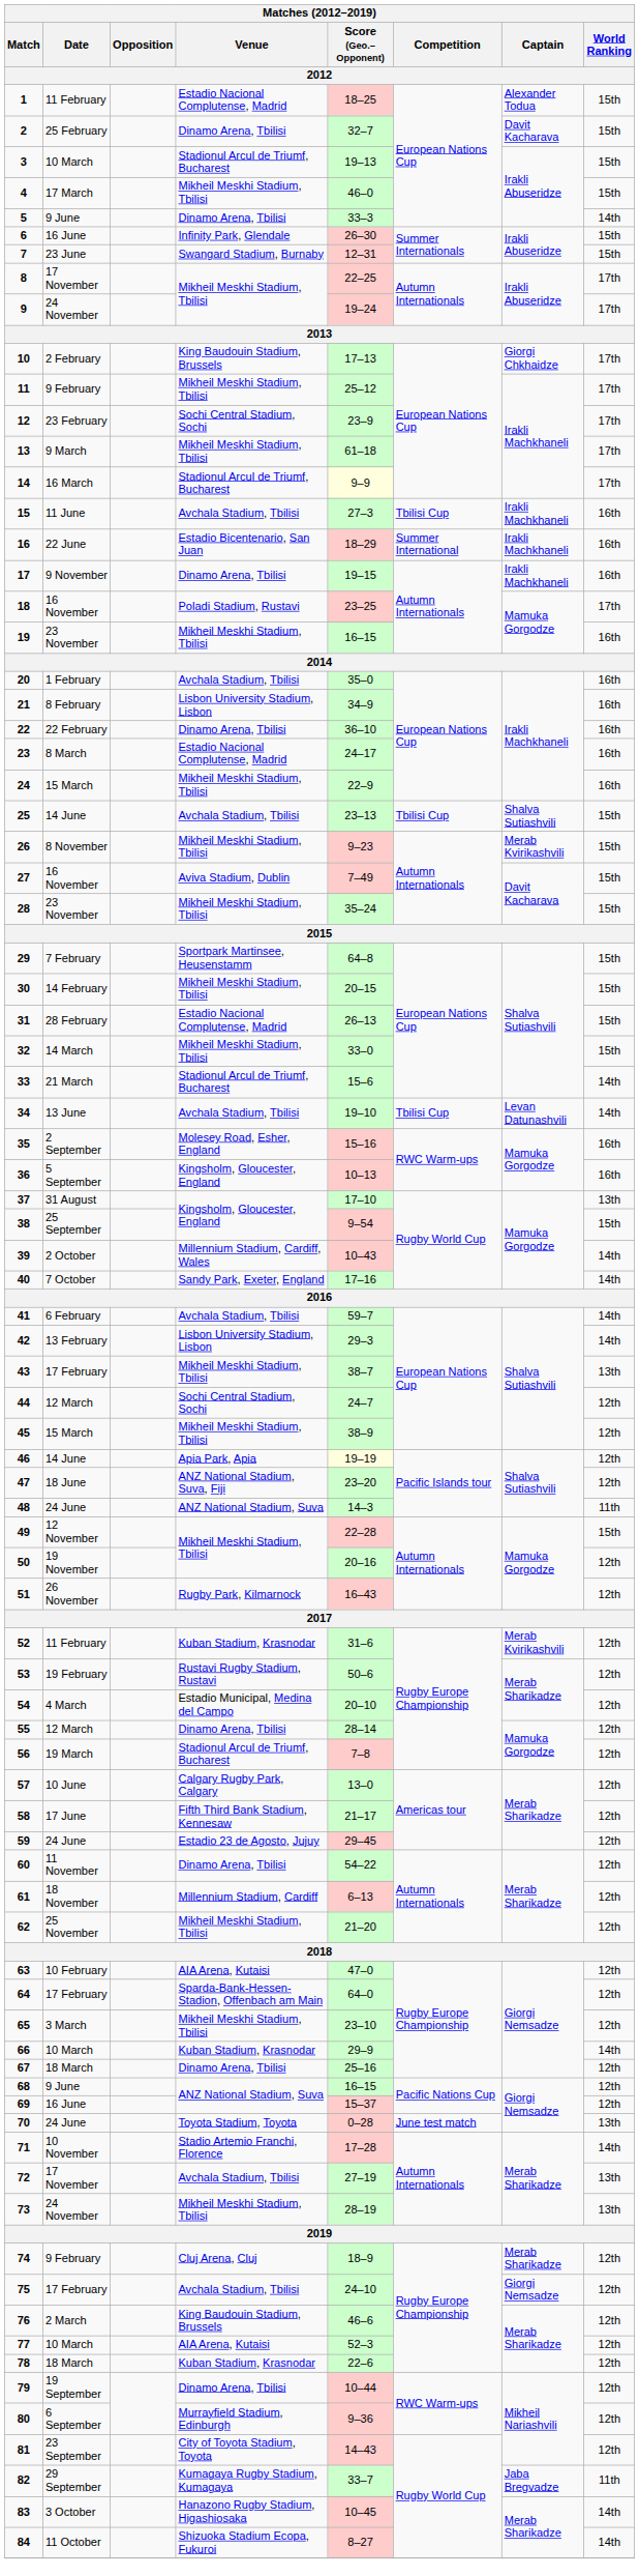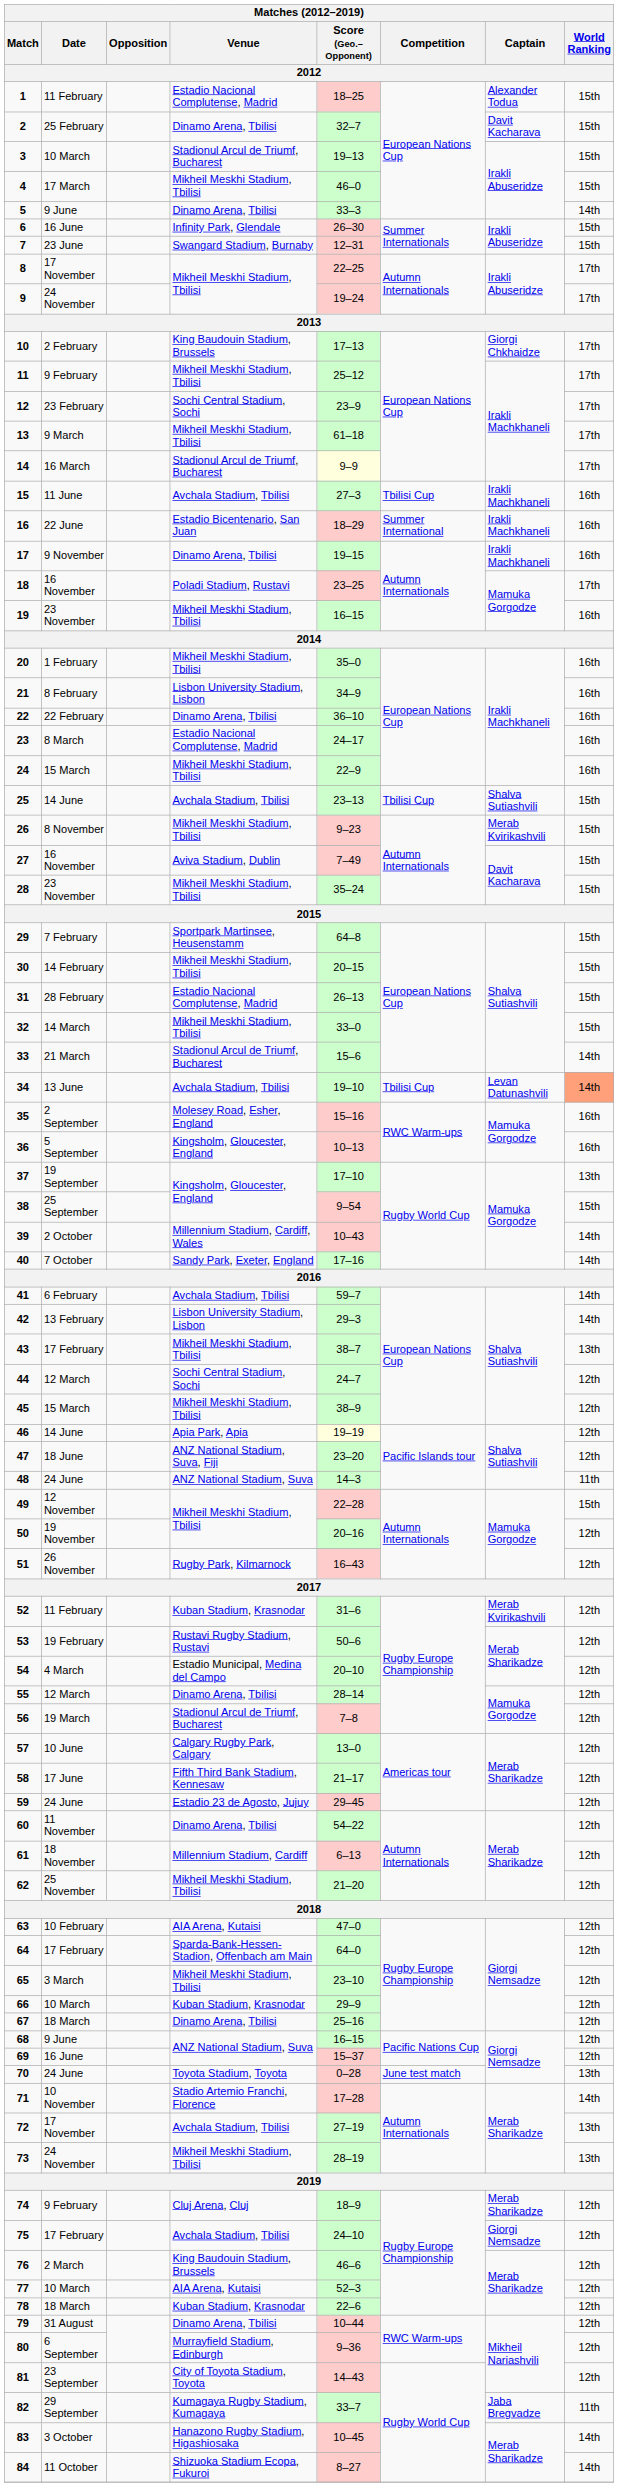20 | Venue: Avchala Stadium, Tbilisi -> Mikheil Meskhi Stadium, Tbilisi
34 | World Ranking: no background -> lightsalmon background
37 | Date: 31 August -> 19 September
66 | World Ranking: 14th -> 12th
79 | Date: 19 September -> 31 August
